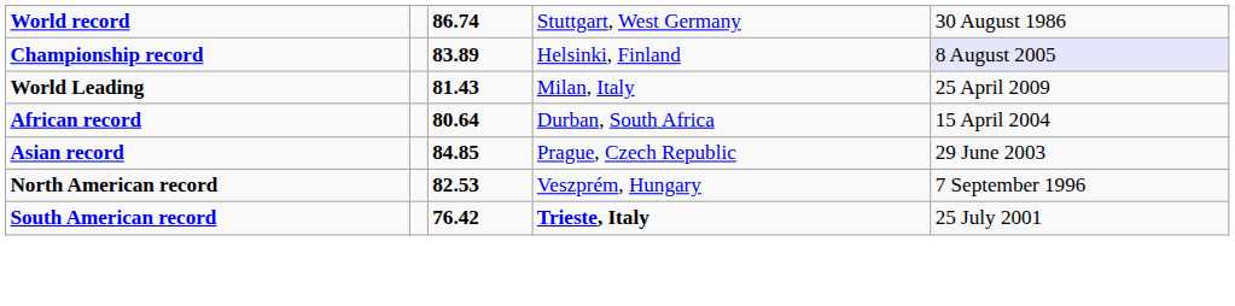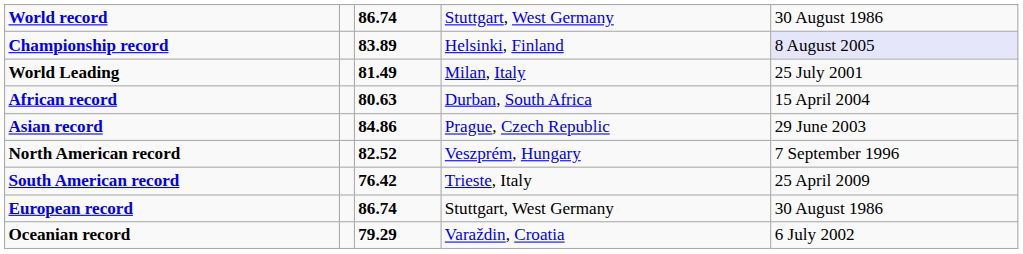World Leading | column 3: 81.43 -> 81.49
World Leading | column 5: 25 April 2009 -> 25 July 2001
African record | column 3: 80.64 -> 80.63
Asian record | column 3: 84.85 -> 84.86
North American record | column 3: 82.53 -> 82.52
South American record | column 4: bold -> normal
South American record | column 5: 25 July 2001 -> 25 April 2009
+ row: European record | 86.74 | Stuttgart, West Germany | 30 August 1986
+ row: Oceanian record | 79.29 | Varaždin, Croatia | 6 July 2002
